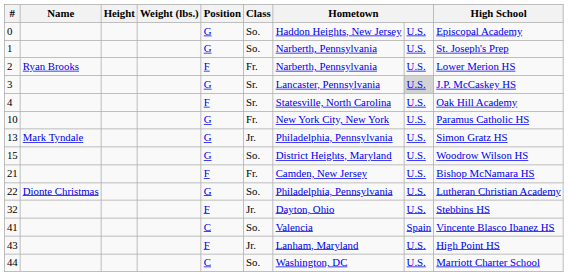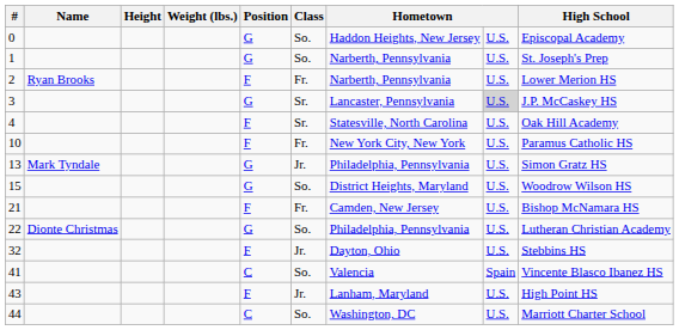10 | Position: G -> F
